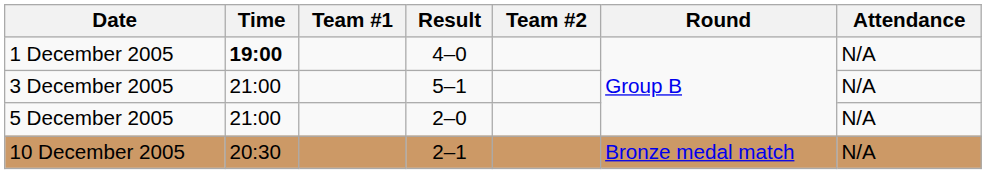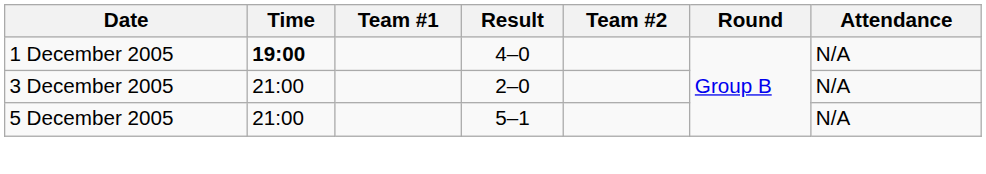3 December 2005 | Result: 5–1 -> 2–0
5 December 2005 | Result: 2–0 -> 5–1
- row: 10 December 2005 | 20:30 | 2–1 | Bronze medal match | N/A
